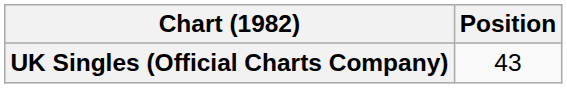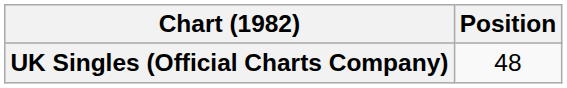UK Singles (Official Charts Company) | Position: 43 -> 48
